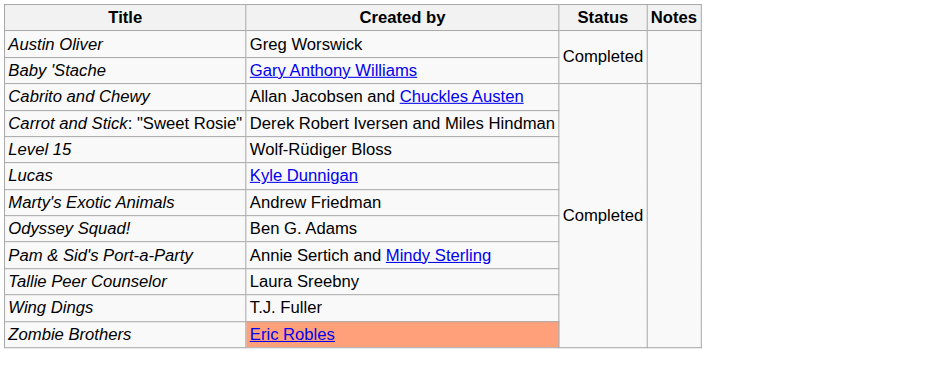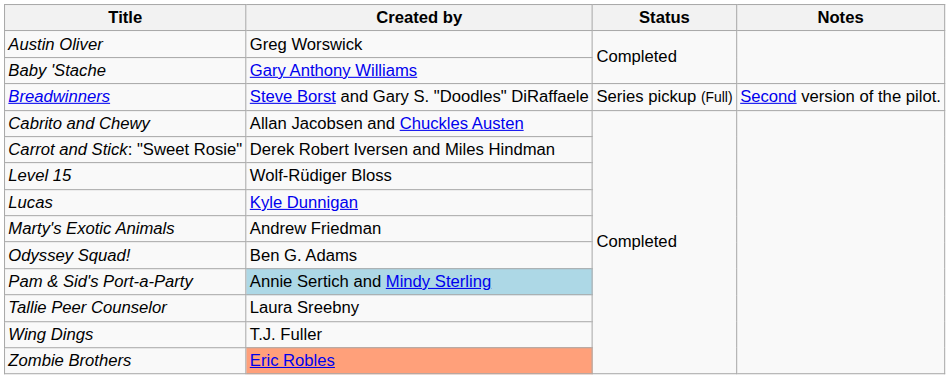+ row: Breadwinners | Steve Borst and Gary S. "Doodles" DiRaffaele | Series pickup (Full) | Second version of the pilot.
Pam & Sid's Port-a-Party | Created by: no background -> lightblue background
